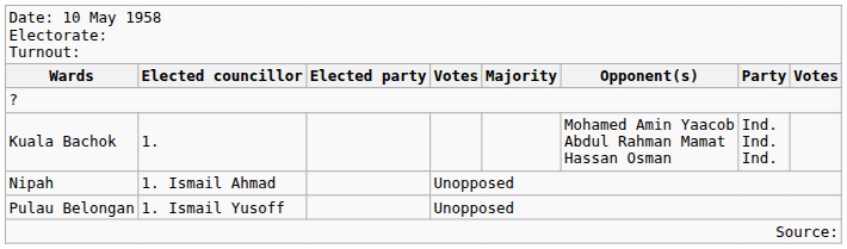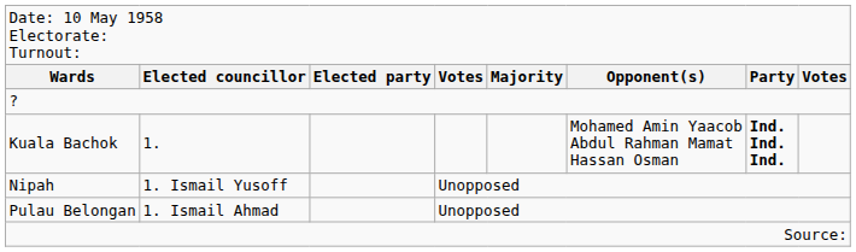Kuala Bachok | column 7: normal -> bold
Nipah | column 2: 1. Ismail Ahmad -> 1. Ismail Yusoff
Pulau Belongan | column 2: 1. Ismail Yusoff -> 1. Ismail Ahmad
